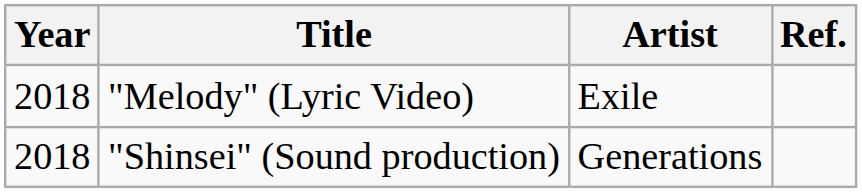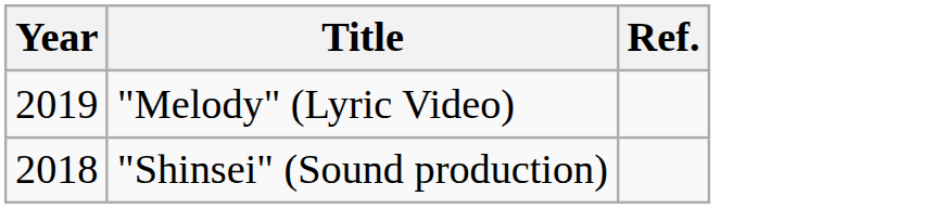- column: Artist | Exile | Generations
"Melody" (Lyric Video) | Year: 2018 -> 2019
